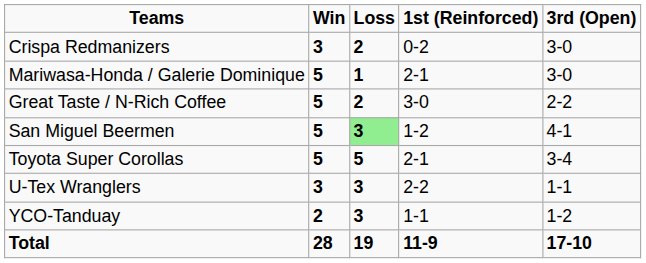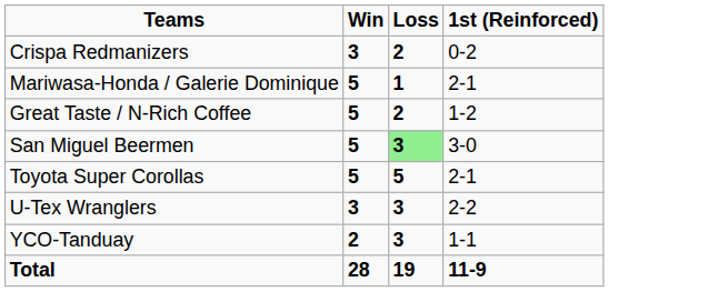- column: 3rd (Open) | 3-0 | 3-0 | 2-2 | 4-1 | 3-4 | 1-1 | 1-2 | 17-10
Great Taste / N-Rich Coffee | 1st (Reinforced): 3-0 -> 1-2
San Miguel Beermen | 1st (Reinforced): 1-2 -> 3-0
